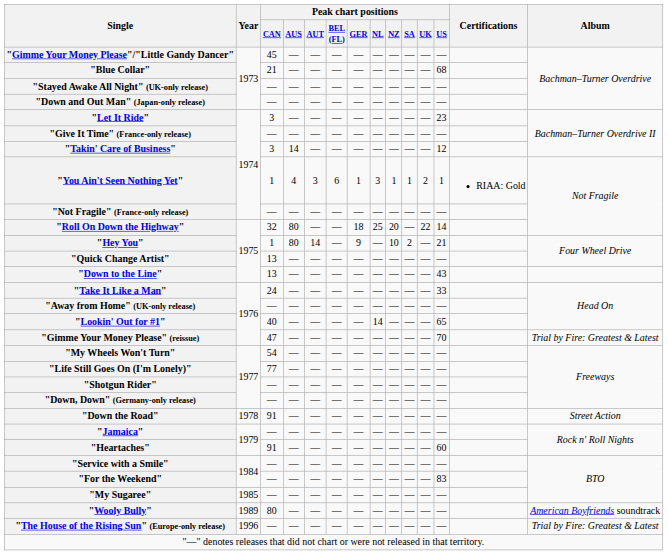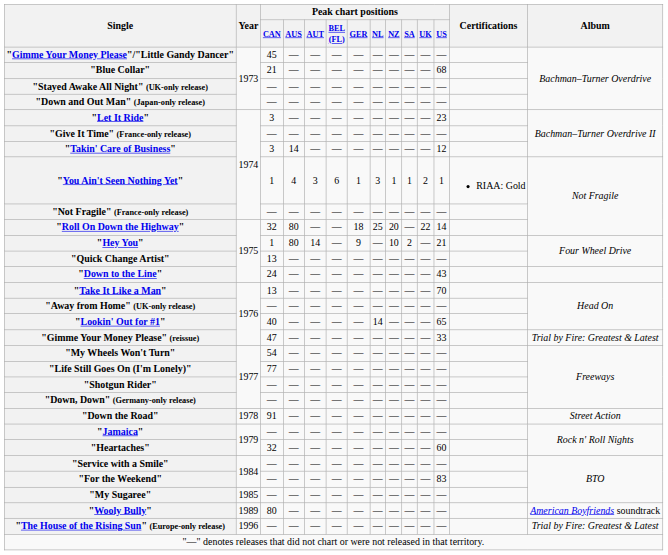"Down to the Line" | Peak chart positions / CAN: 13 -> 24
"Take It Like a Man" | Peak chart positions / CAN: 24 -> 13
"Take It Like a Man" | Peak chart positions / US: 33 -> 70
"Gimme Your Money Please" (reissue) | Peak chart positions / US: 70 -> 33
"Heartaches" | Peak chart positions / CAN: 91 -> 32
